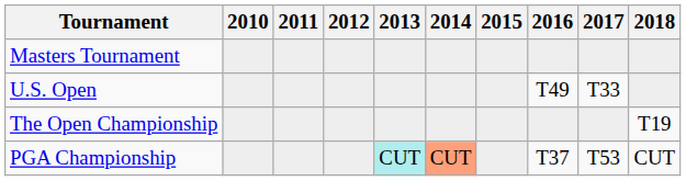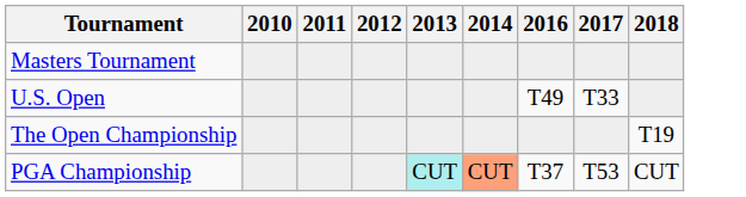- column: 2015
